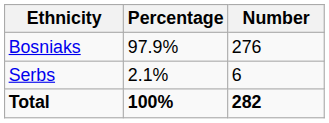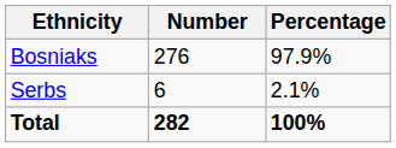columns swapped: Number <-> Percentage
